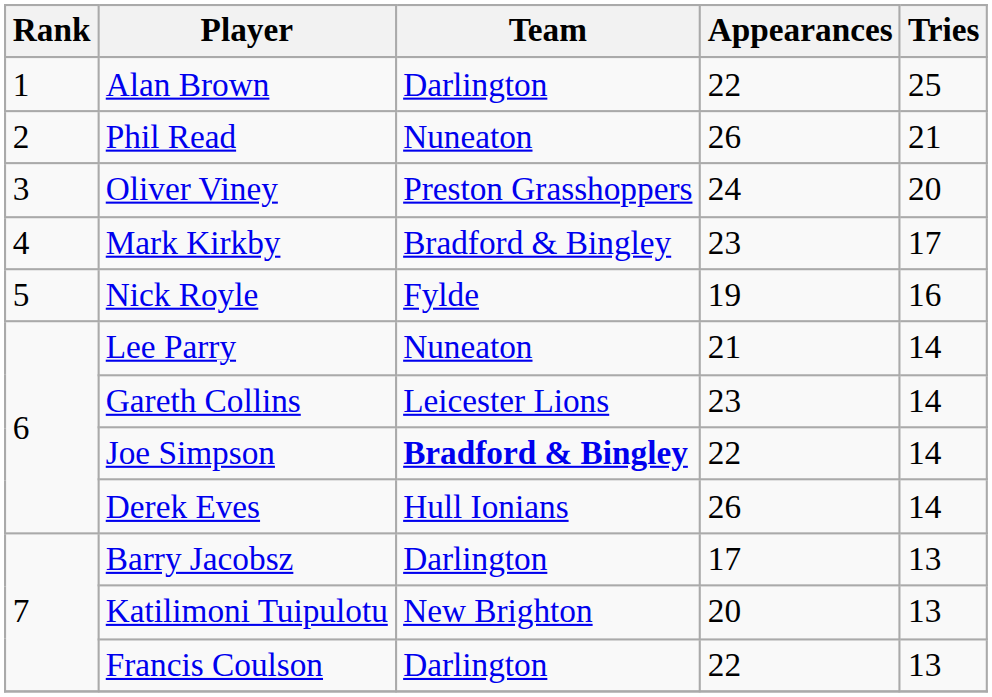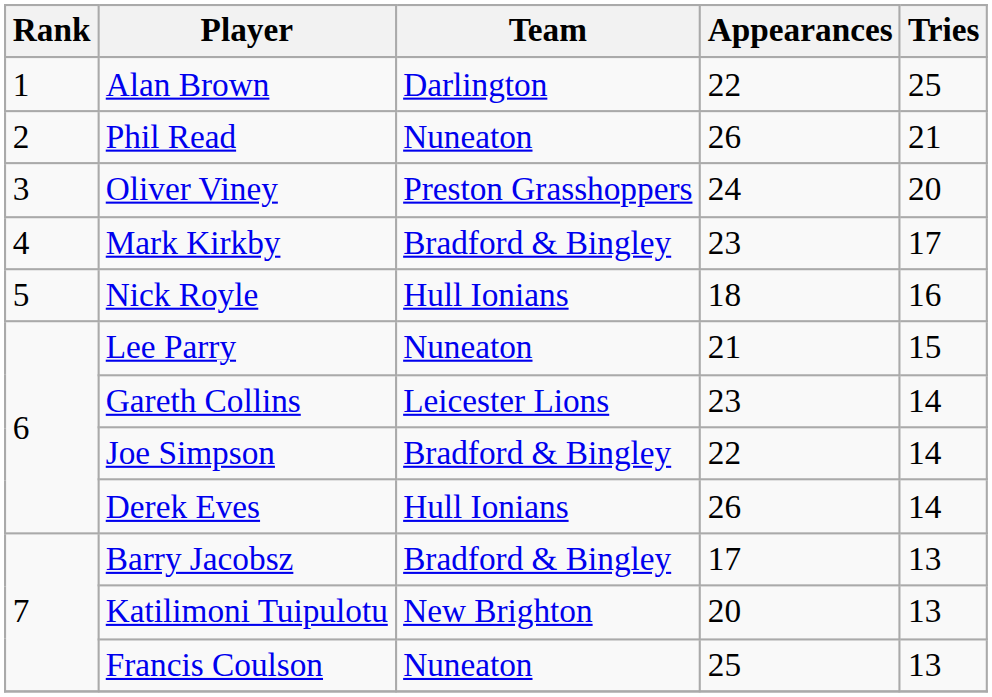Nick Royle | Team: Fylde -> Hull Ionians
Nick Royle | Appearances: 19 -> 18
Lee Parry | Tries: 14 -> 15
Joe Simpson | Team: bold -> normal
Barry Jacobsz | Team: Darlington -> Bradford & Bingley
Francis Coulson | Team: Darlington -> Nuneaton
Francis Coulson | Appearances: 22 -> 25
